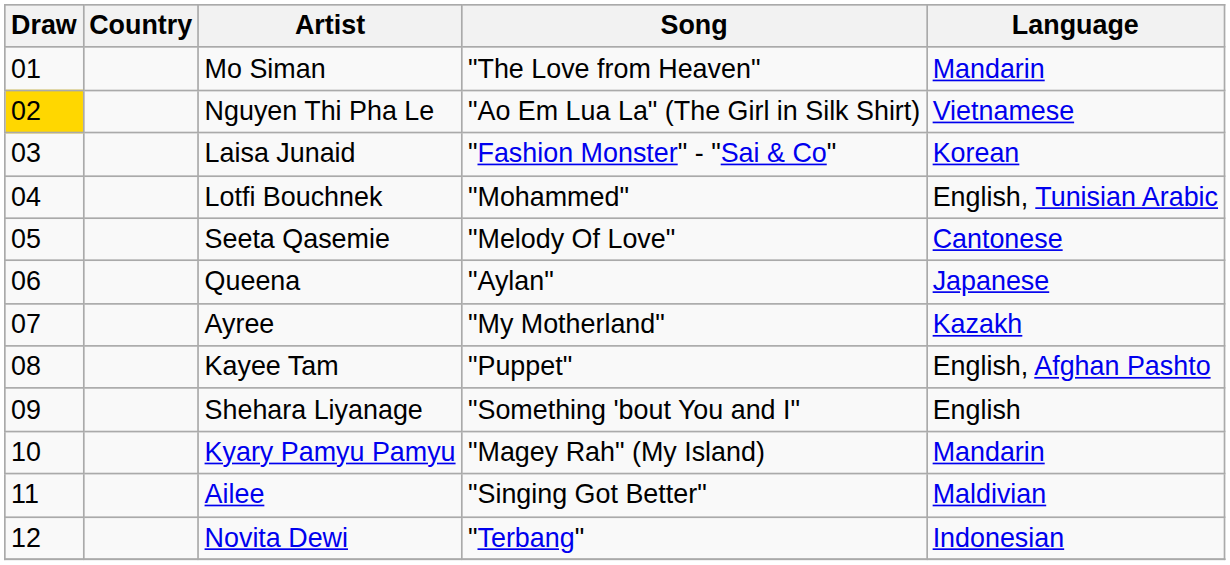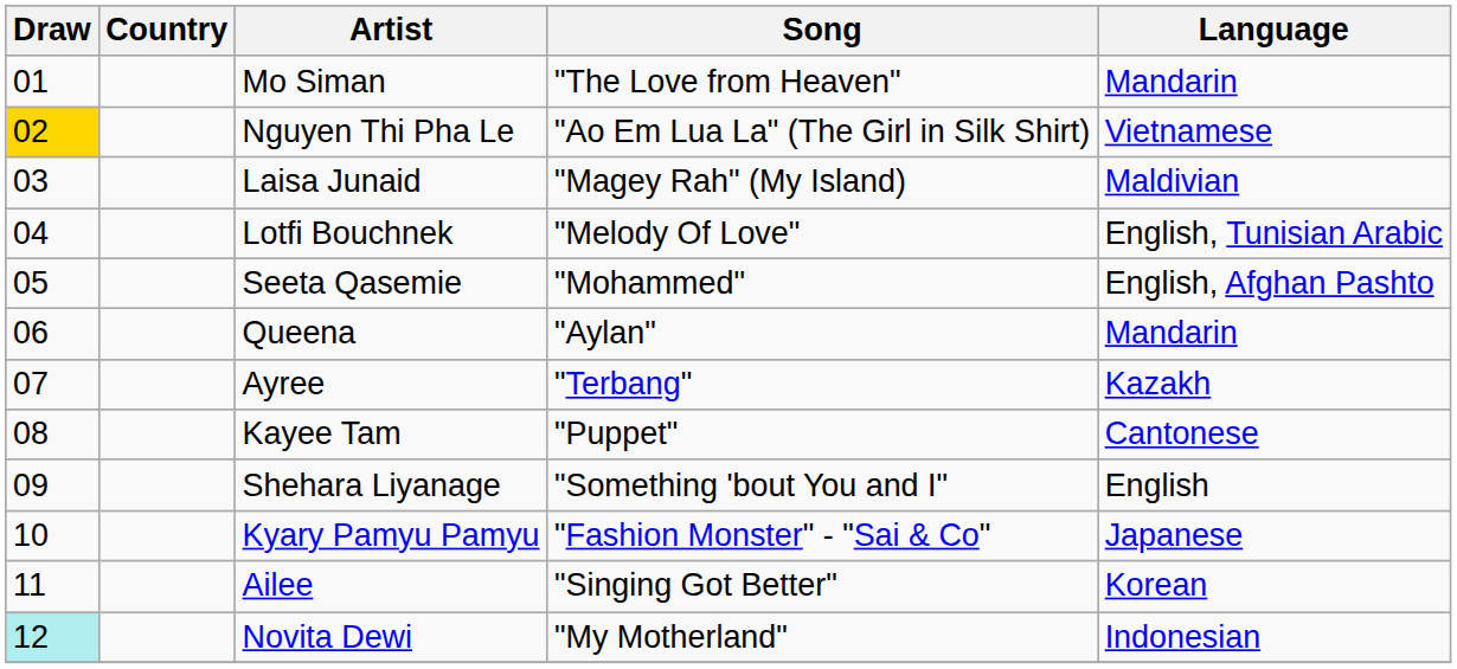Laisa Junaid | Song: "Fashion Monster" - "Sai & Co" -> "Magey Rah" (My Island)
Laisa Junaid | Language: Korean -> Maldivian
Lotfi Bouchnek | Song: "Mohammed" -> "Melody Of Love"
Seeta Qasemie | Song: "Melody Of Love" -> "Mohammed"
Seeta Qasemie | Language: Cantonese -> English, Afghan Pashto
Queena | Language: Japanese -> Mandarin
Ayree | Song: "My Motherland" -> "Terbang"
Kayee Tam | Language: English, Afghan Pashto -> Cantonese
Kyary Pamyu Pamyu | Song: "Magey Rah" (My Island) -> "Fashion Monster" - "Sai & Co"
Kyary Pamyu Pamyu | Language: Mandarin -> Japanese
Ailee | Language: Maldivian -> Korean
Novita Dewi | Draw: no background -> paleturquoise background
Novita Dewi | Song: "Terbang" -> "My Motherland"
